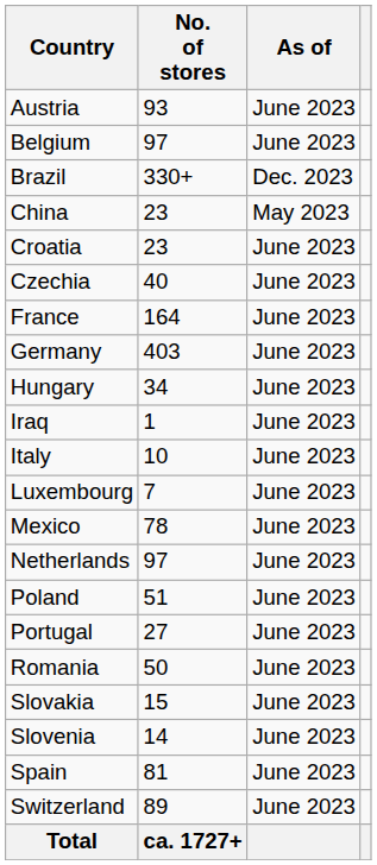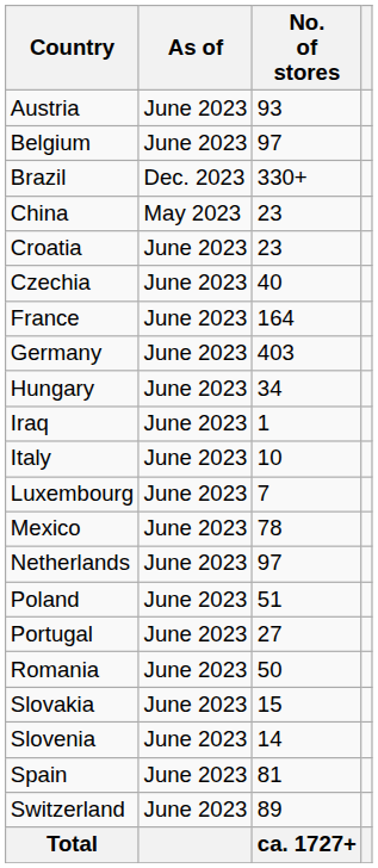columns swapped: No. of stores <-> As of
